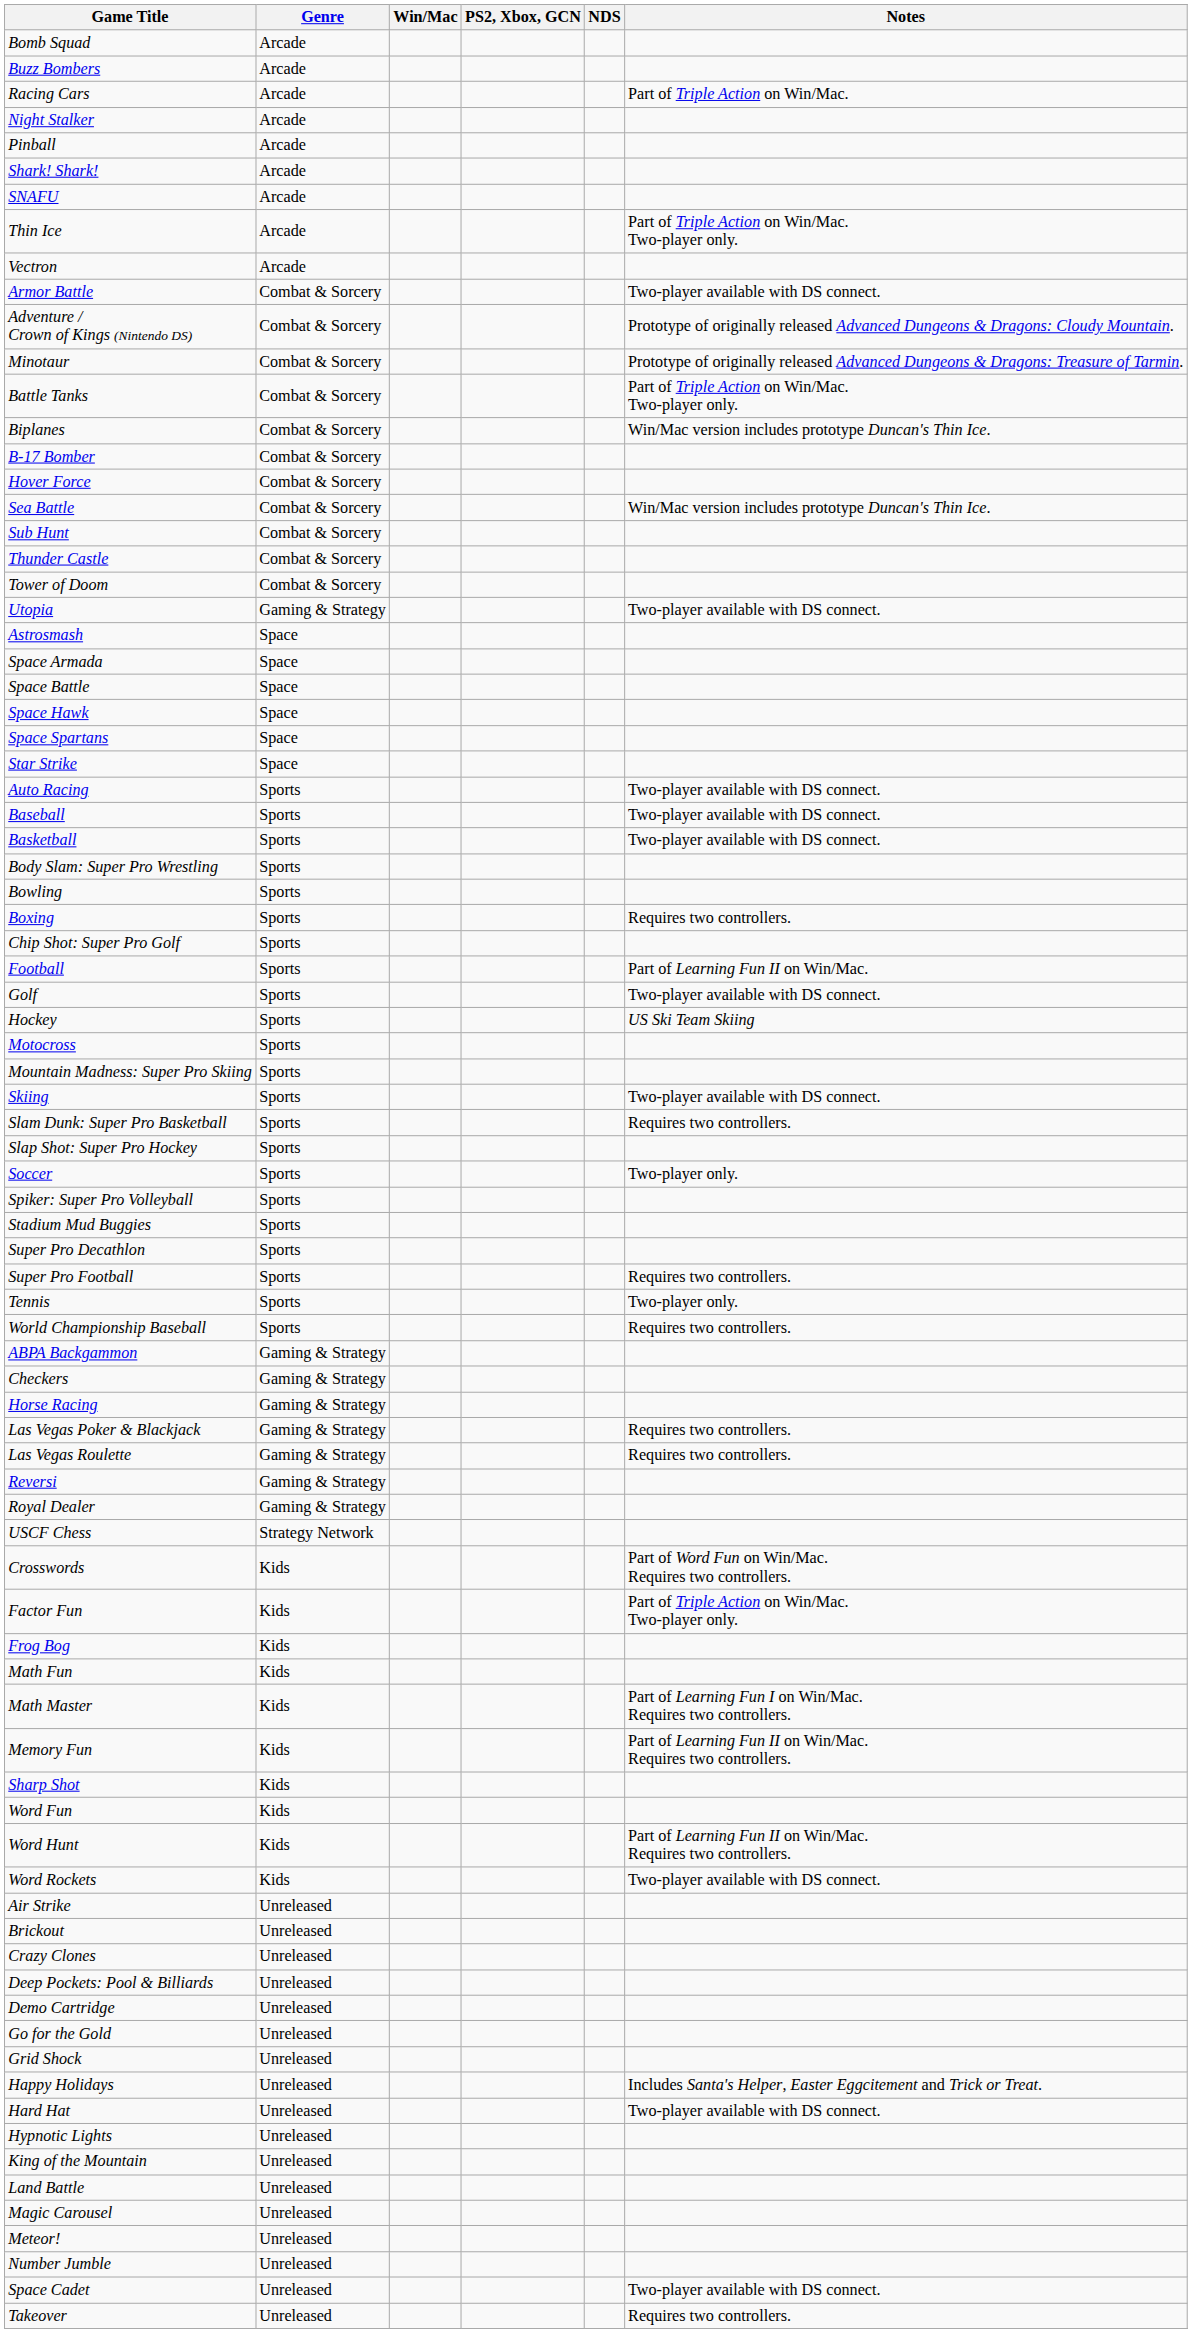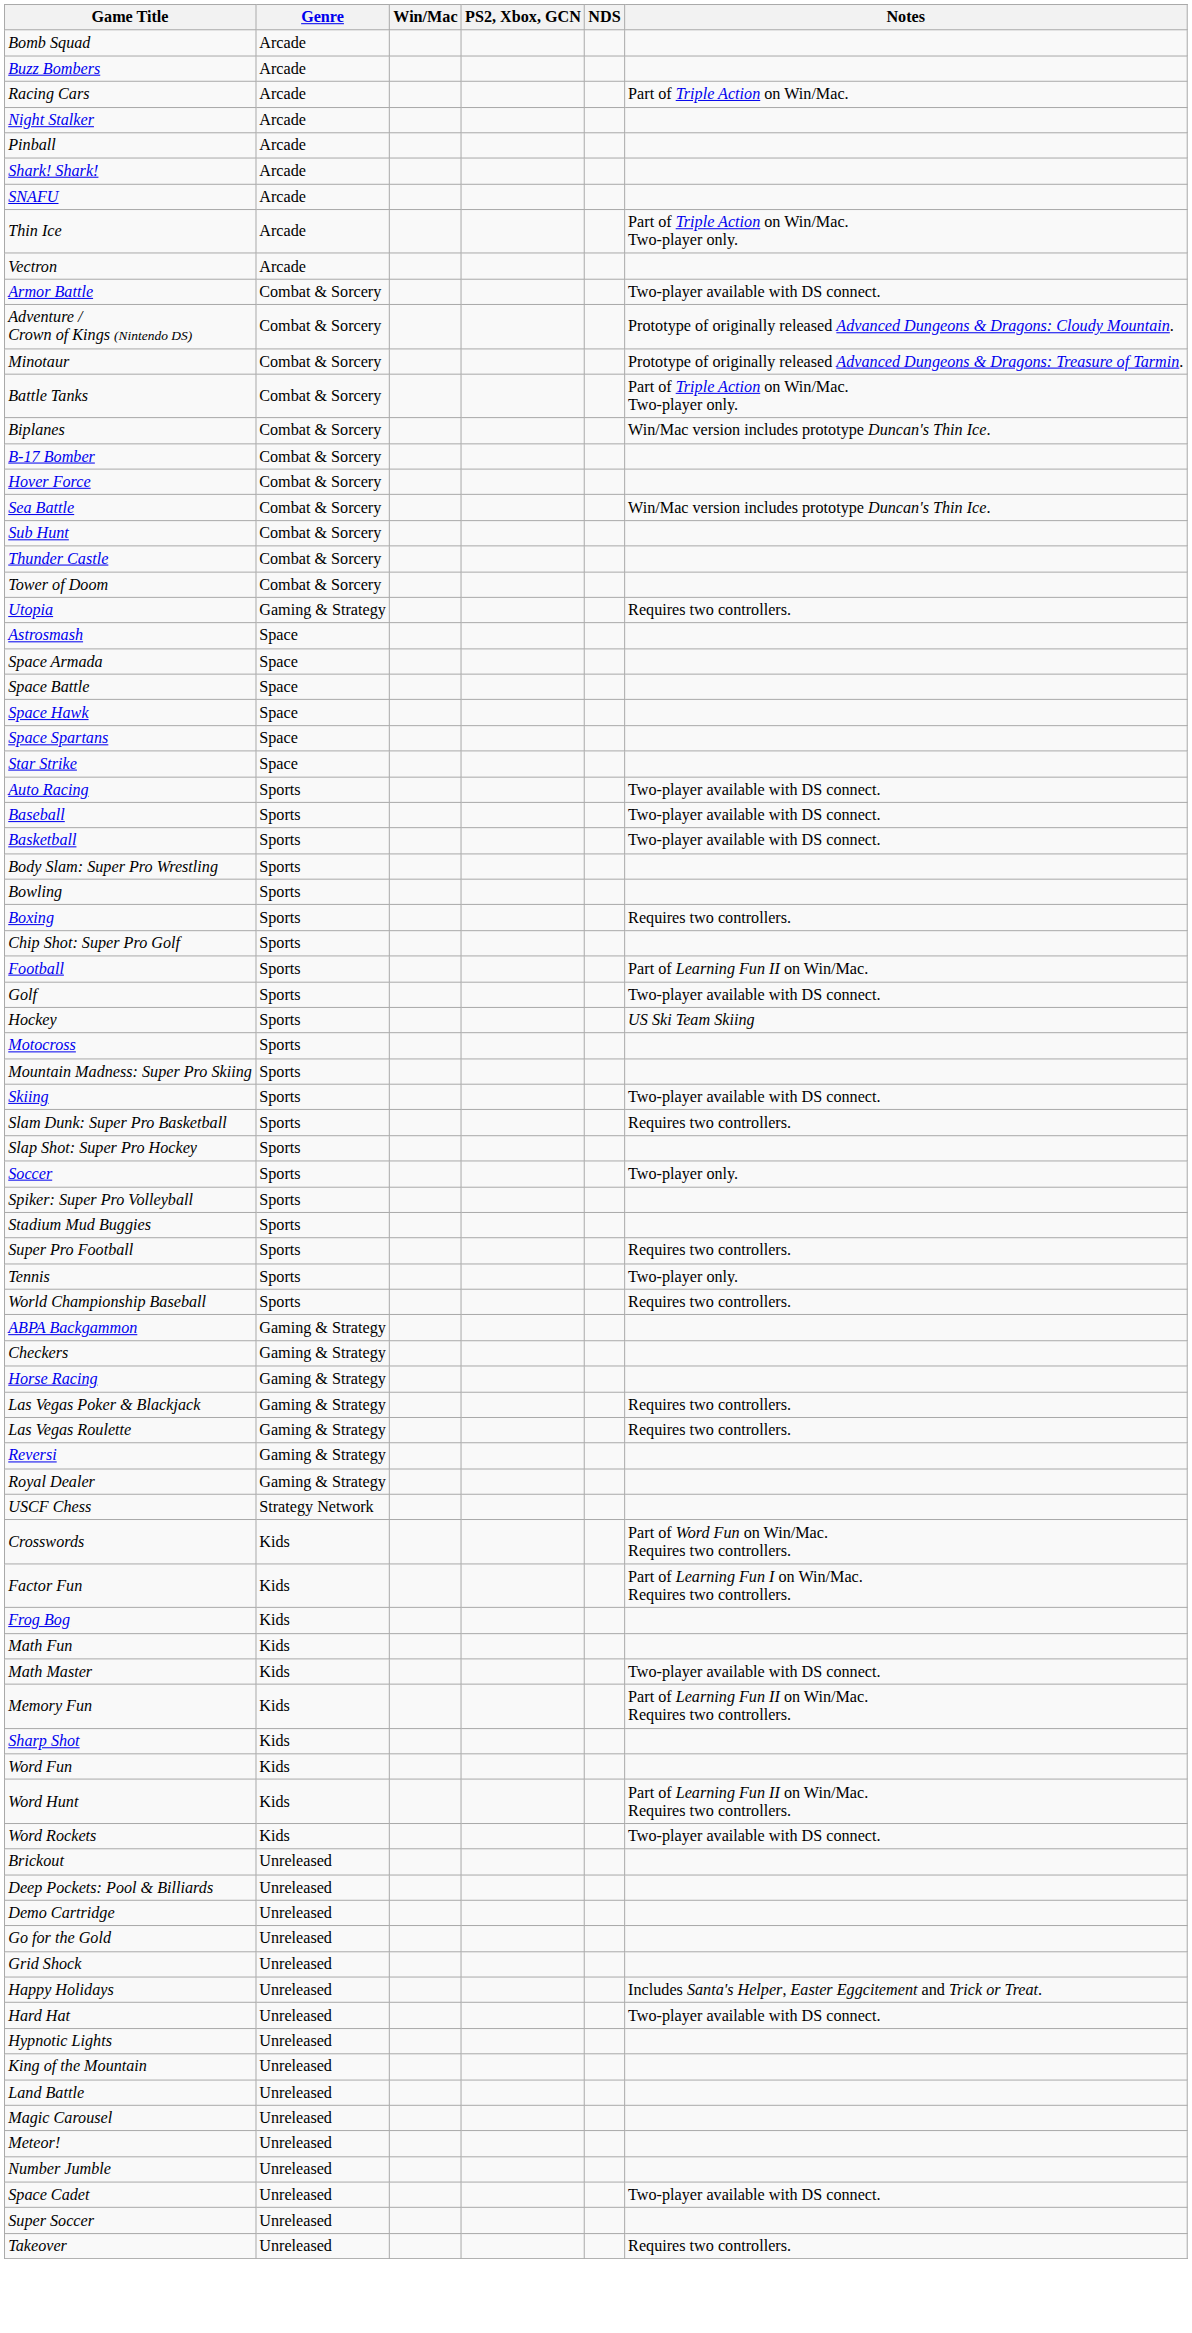Utopia | Notes: Two-player available with DS connect. -> Requires two controllers.
- row: Super Pro Decathlon | Sports
Factor Fun | Notes: Part of Triple Action on Win/Mac. Two-player only. -> Part of Learning Fun I on Win/Mac. Requires two controllers.
Math Master | Notes: Part of Learning Fun I on Win/Mac. Requires two controllers. -> Two-player available with DS connect.
- row: Air Strike | Unreleased
- row: Crazy Clones | Unreleased
+ row: Super Soccer | Unreleased
